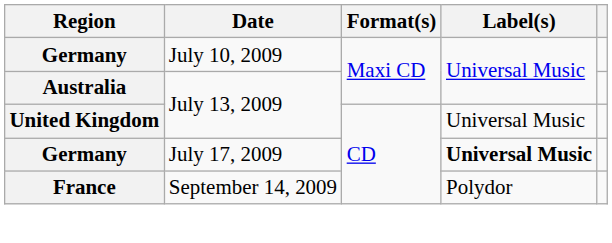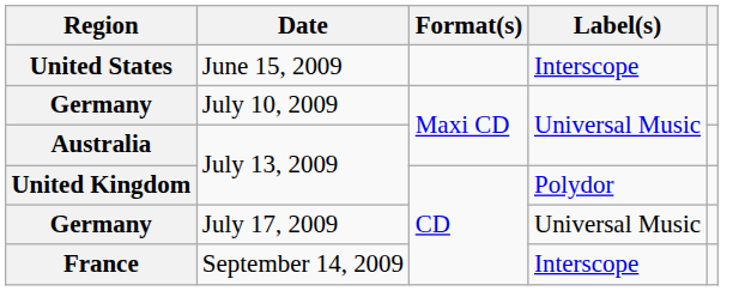+ row: United States | June 15, 2009 | Interscope
United Kingdom | Label(s): Universal Music -> Polydor
Germany / July 17, 2009 | Label(s): bold -> normal
France | Label(s): Polydor -> Interscope
